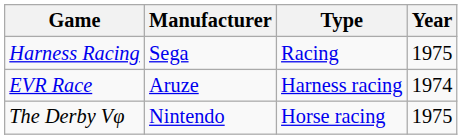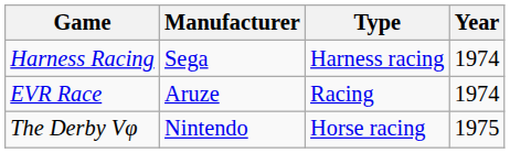Harness Racing | Type: Racing -> Harness racing
Harness Racing | Year: 1975 -> 1974
EVR Race | Type: Harness racing -> Racing
